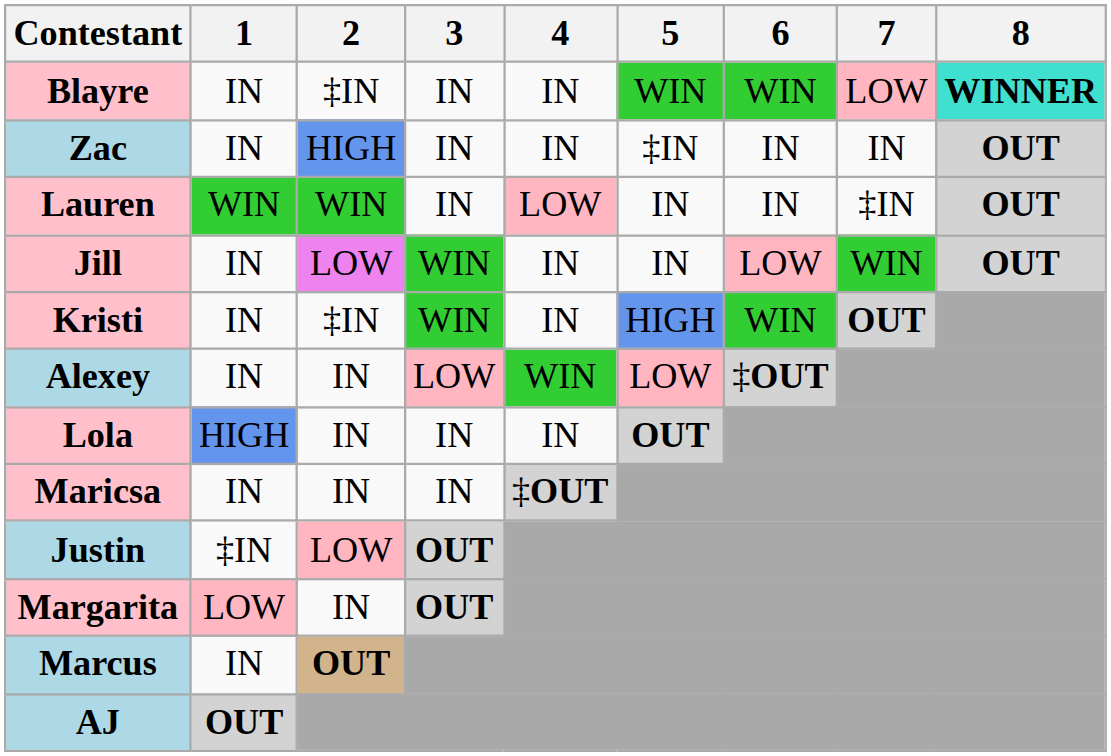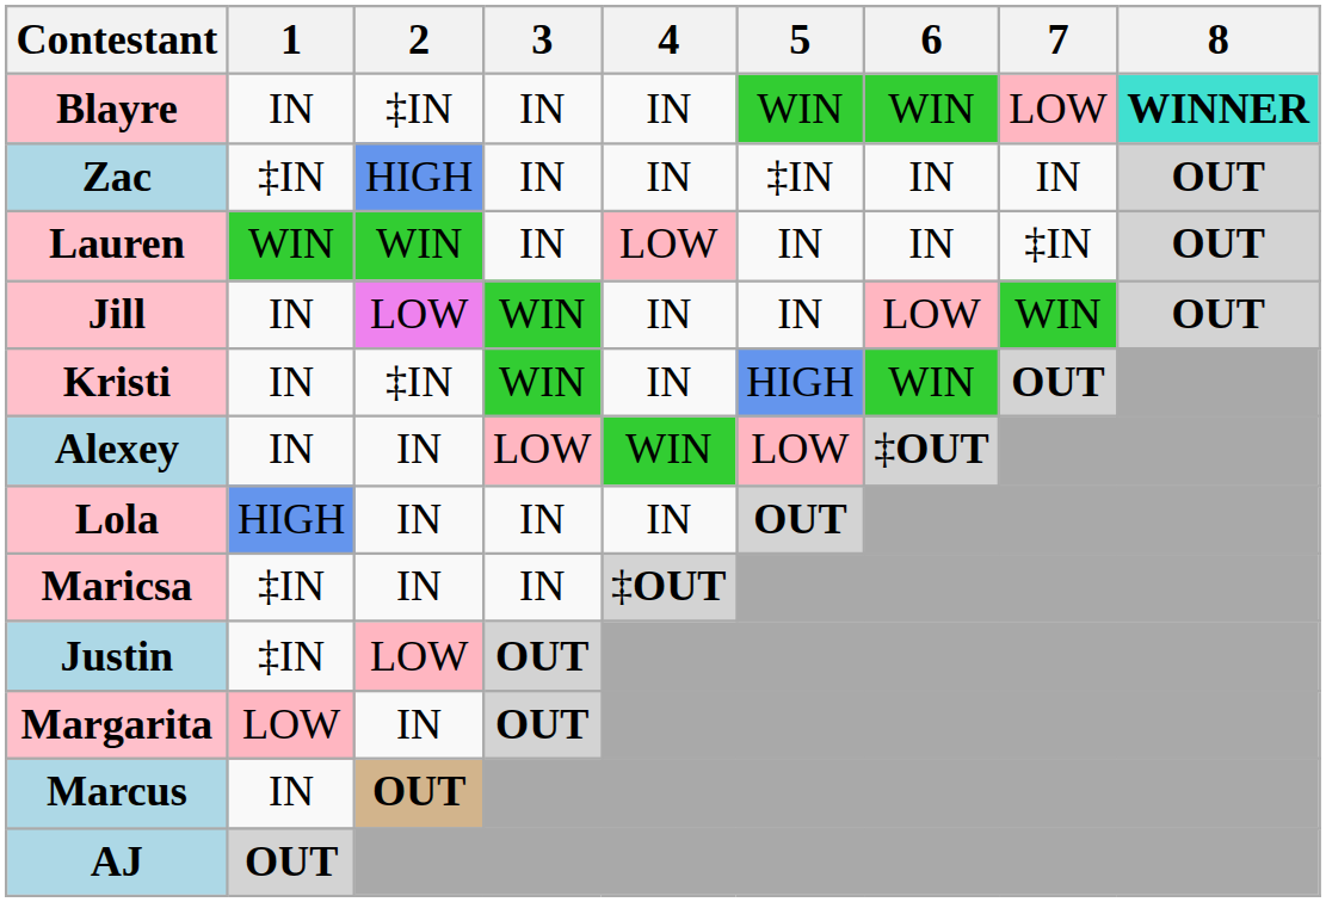Zac | 1: IN -> ‡IN
Maricsa | 1: IN -> ‡IN
